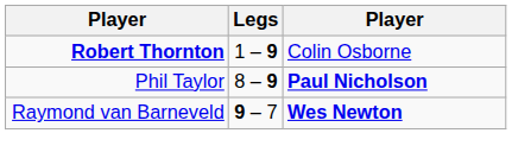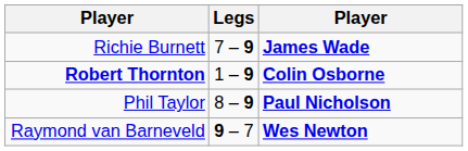+ row: Richie Burnett | 7 – 9 | James Wade
Robert Thornton | column 3: normal -> bold
